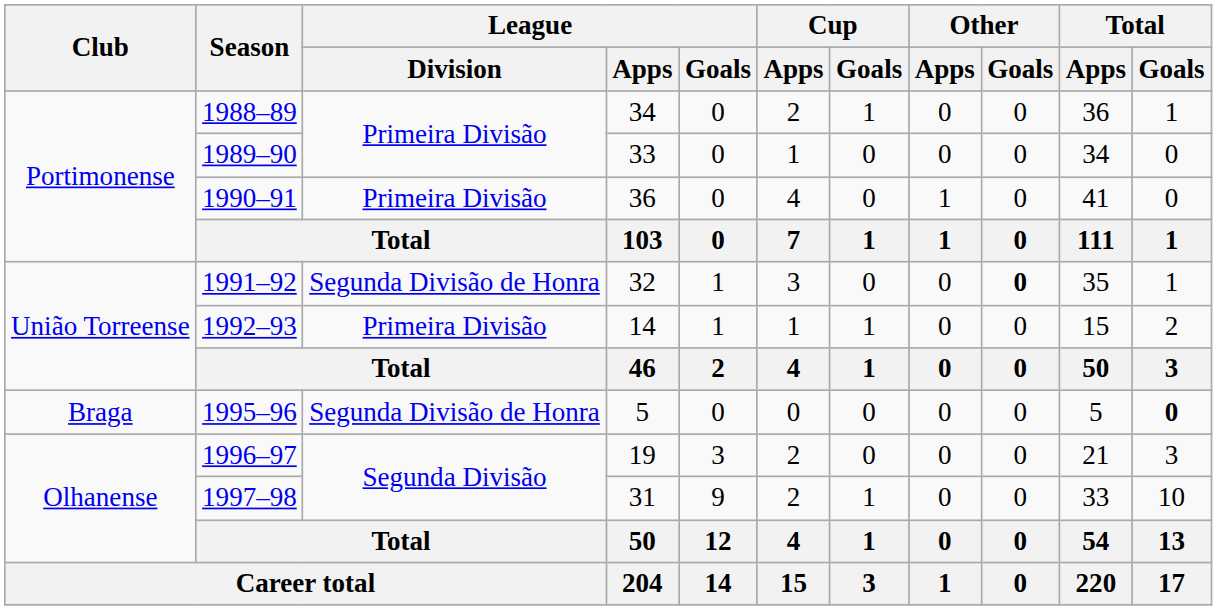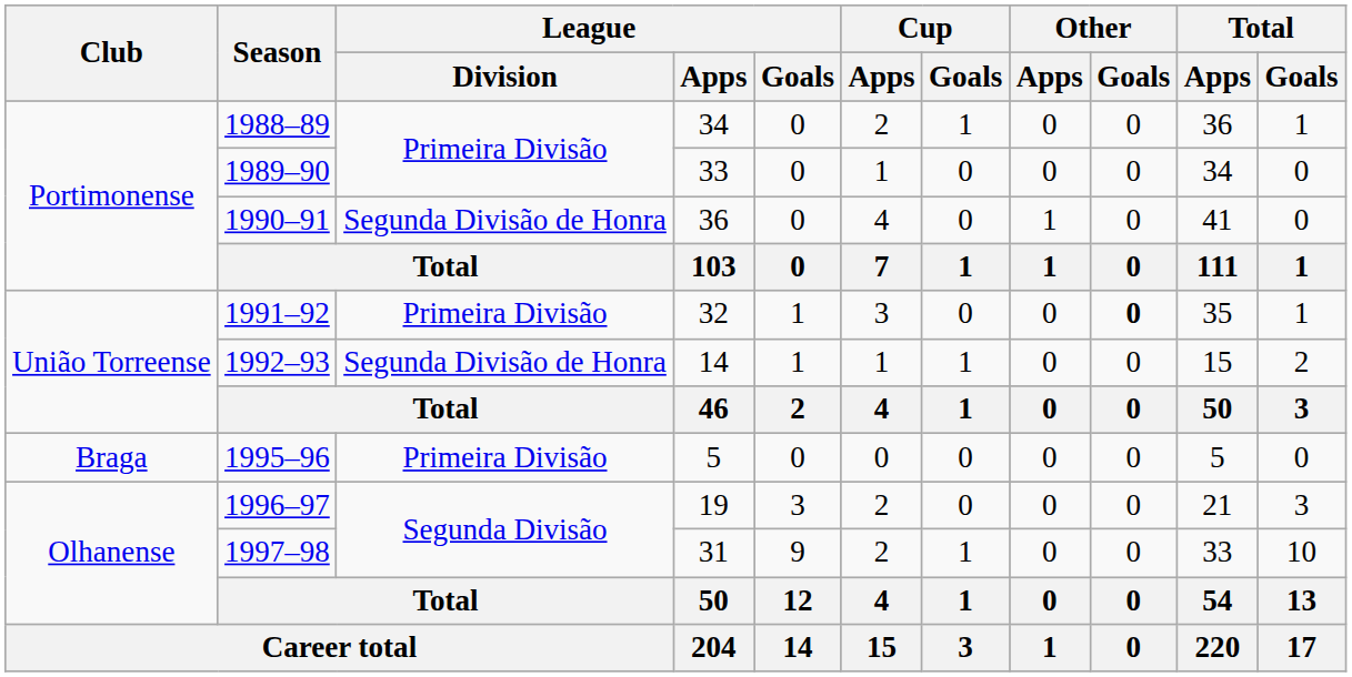1990–91 | League / Division: Primeira Divisão -> Segunda Divisão de Honra
1991–92 | League / Division: Segunda Divisão de Honra -> Primeira Divisão
1992–93 | League / Division: Primeira Divisão -> Segunda Divisão de Honra
1995–96 | League / Division: Segunda Divisão de Honra -> Primeira Divisão
1995–96 | Total / Goals: bold -> normal
